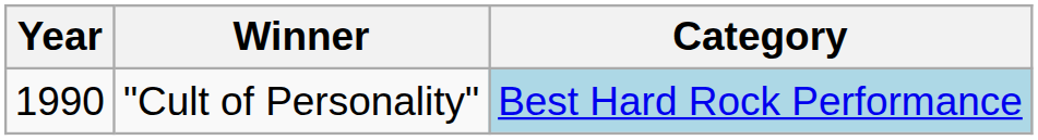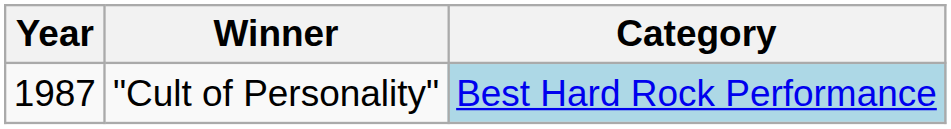"Cult of Personality" | Year: 1990 -> 1987
